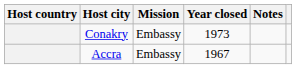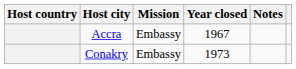rows swapped: Accra <-> Conakry
